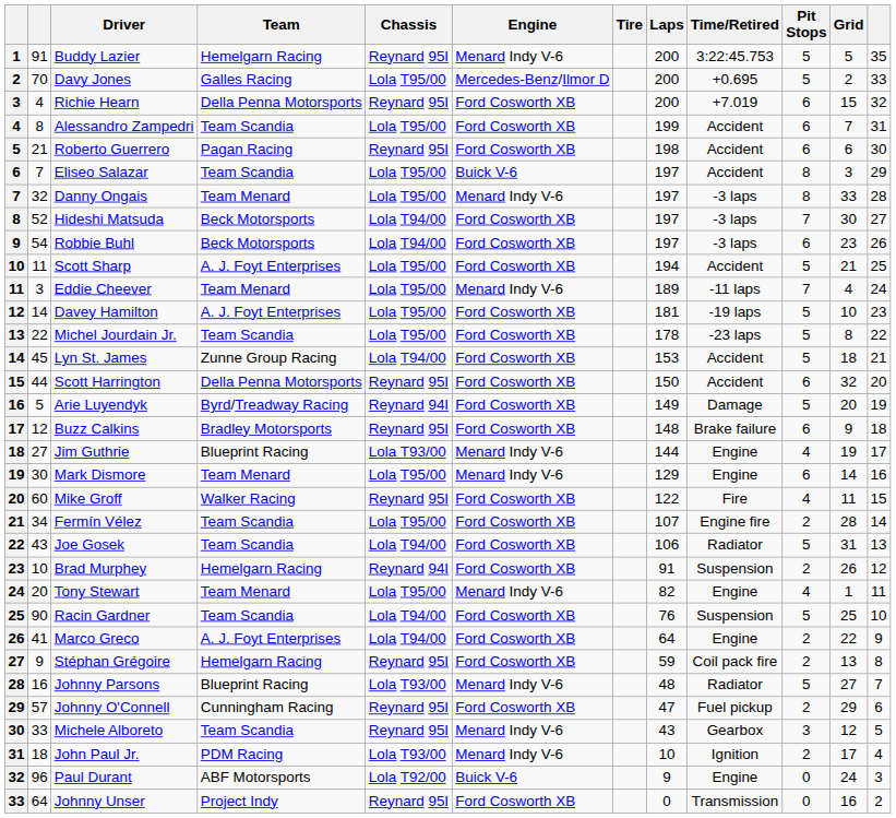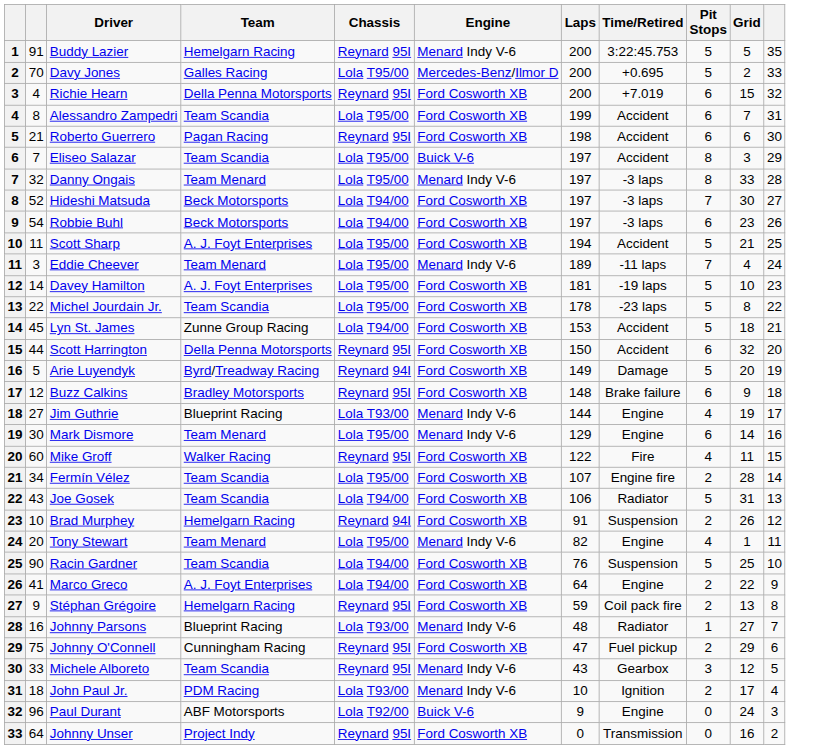- column: Tire
Johnny Parsons | Pit Stops: 5 -> 1
Johnny O'Connell | column 2: 57 -> 75
